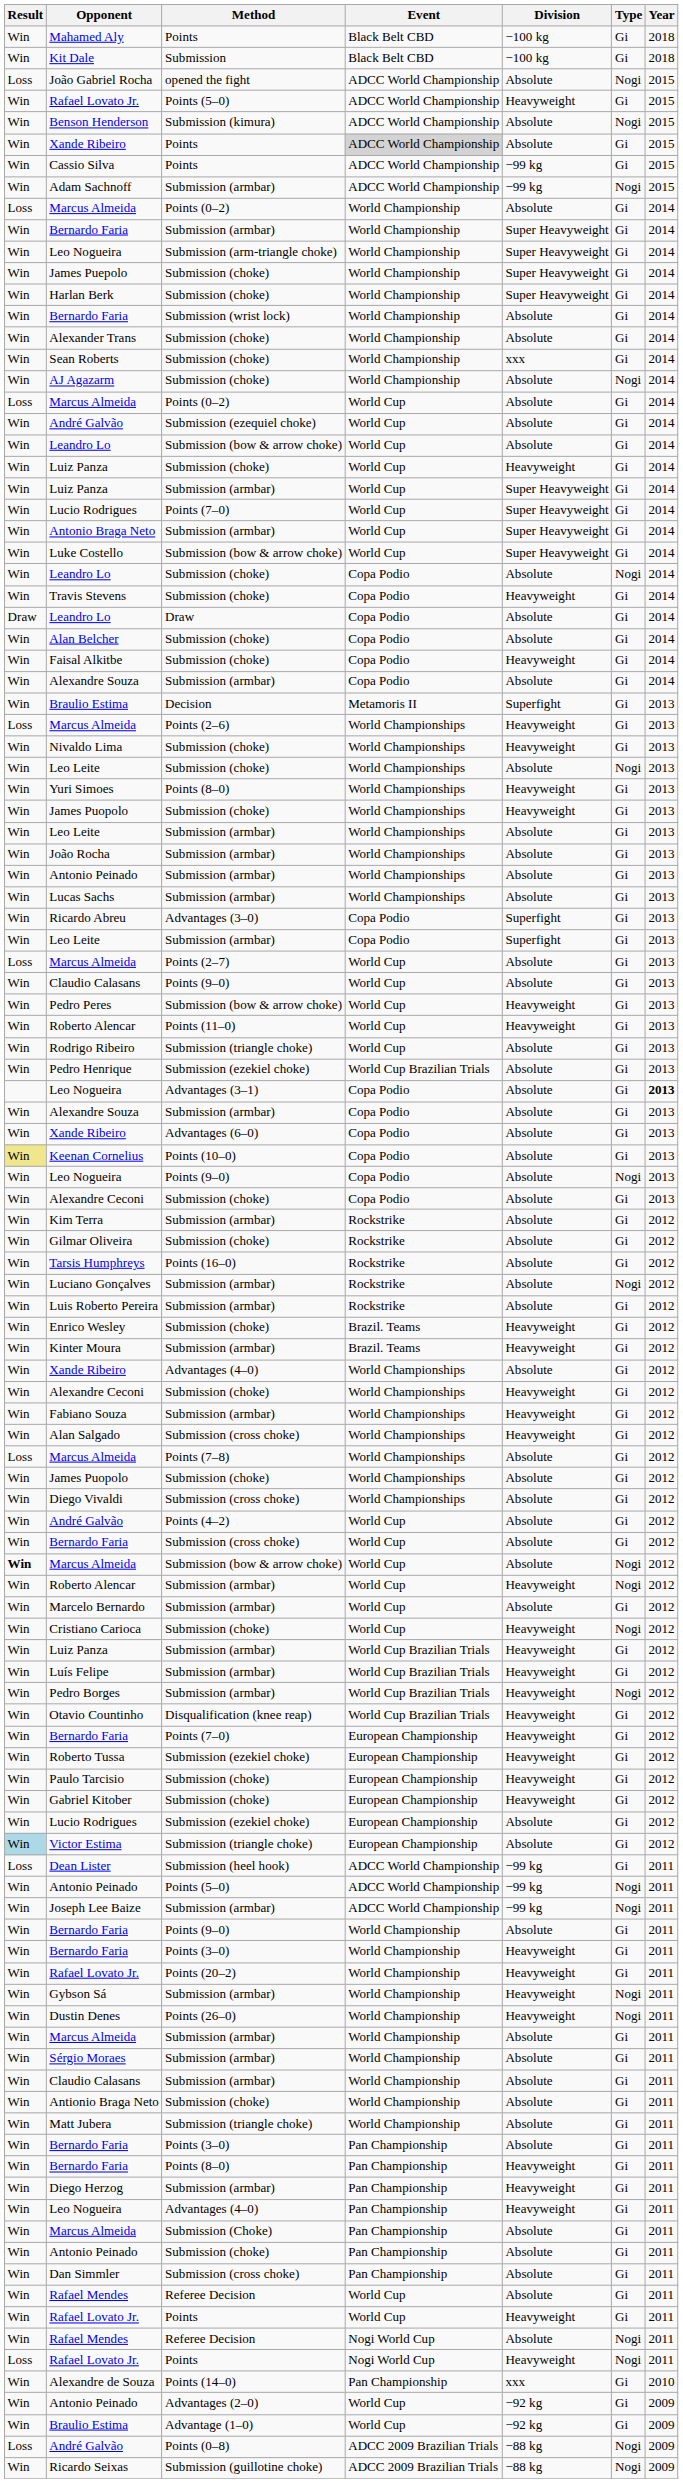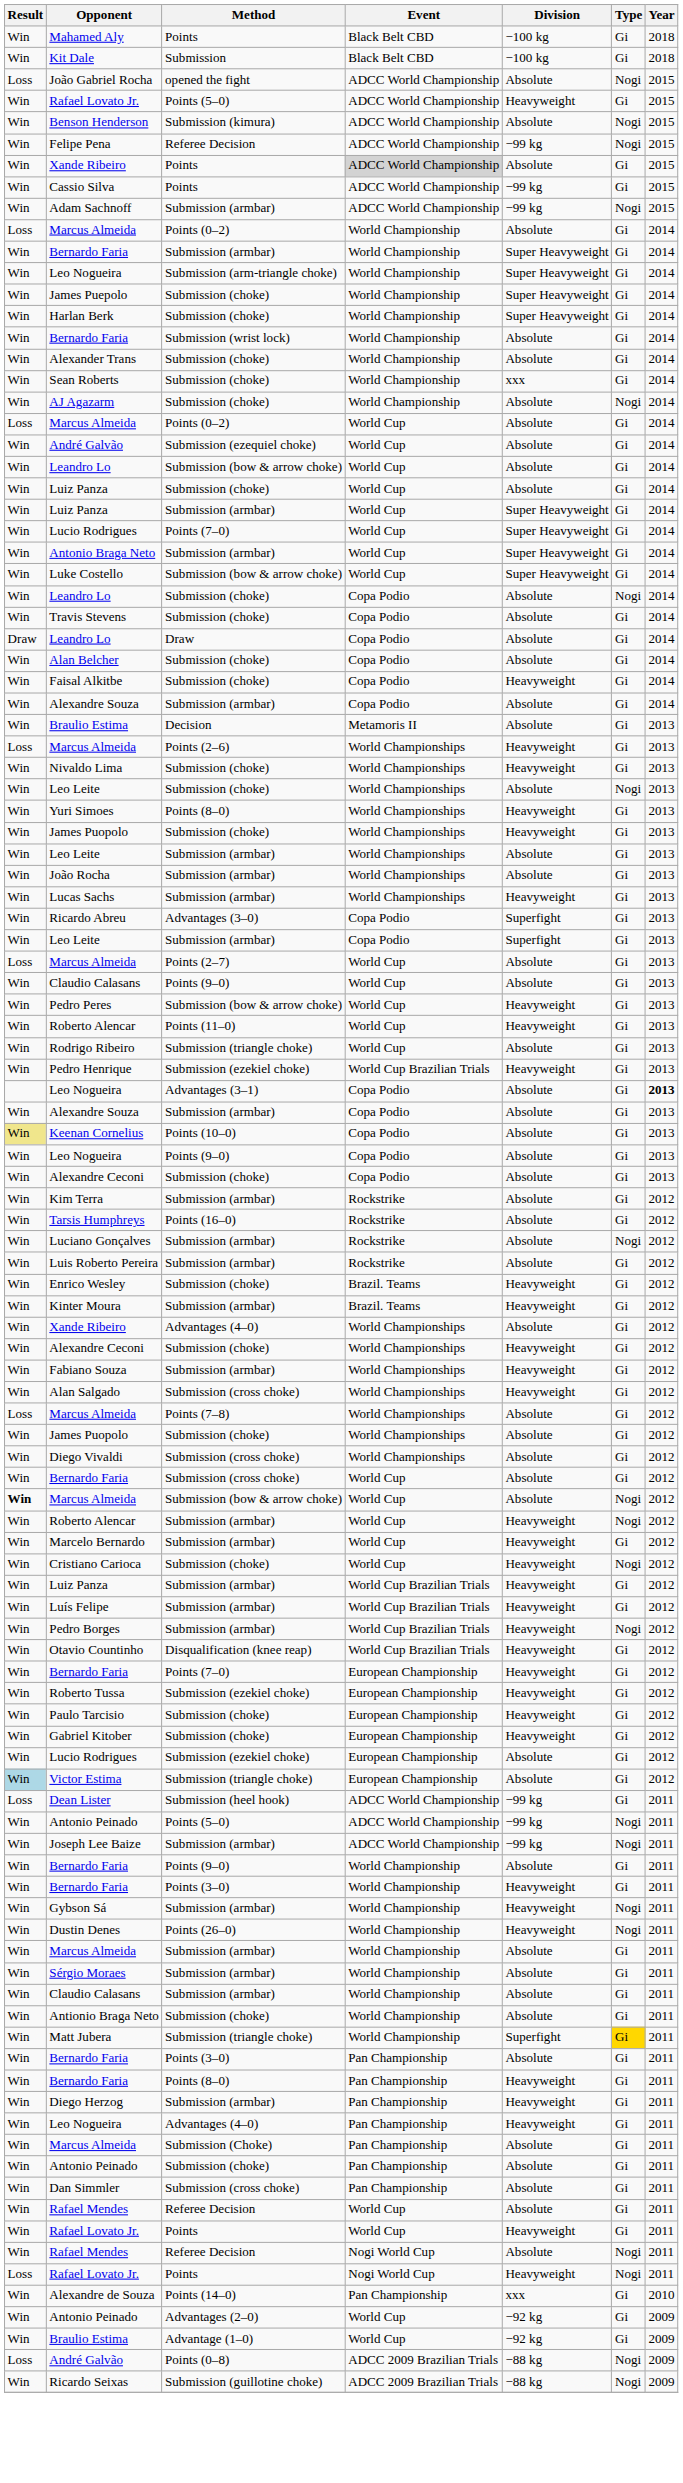+ row: Win | Felipe Pena | Referee Decision | ADCC World Championship | −99 kg | Nogi | 2015
Luiz Panza / Submission (choke) | Division: Heavyweight -> Absolute
Travis Stevens | Division: Heavyweight -> Absolute
Braulio Estima / Decision | Division: Superfight -> Absolute
- row: Win | Antonio Peinado | Submission (armbar) | World Championships | Absolute | Gi | 2013
Lucas Sachs | Division: Absolute -> Heavyweight
Pedro Henrique | Division: Absolute -> Heavyweight
- row: Win | Xande Ribeiro | Advantages (6–0) | Copa Podio | Absolute | Gi | 2013
Leo Nogueira / Points (9–0) | Type: Nogi -> Gi
- row: Win | Gilmar Oliveira | Submission (choke) | Rockstrike | Absolute | Gi | 2012
- row: Win | André Galvão | Points (4–2) | World Cup | Absolute | Gi | 2012
Marcelo Bernardo | Division: Absolute -> Heavyweight
- row: Win | Rafael Lovato Jr. | Points (20–2) | World Championship | Heavyweight | Gi | 2011
Matt Jubera | Division: Absolute -> Superfight
Matt Jubera | Type: no background -> gold background
